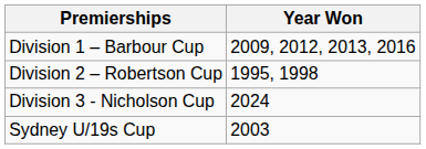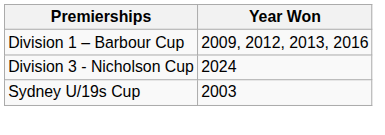- row: Division 2 – Robertson Cup | 1995, 1998
